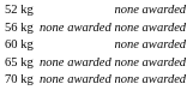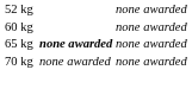- row: 56 kg | none awarded | none awarded
65 kg | column 3: normal -> bold
